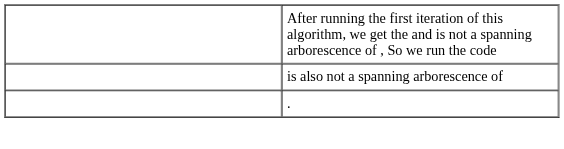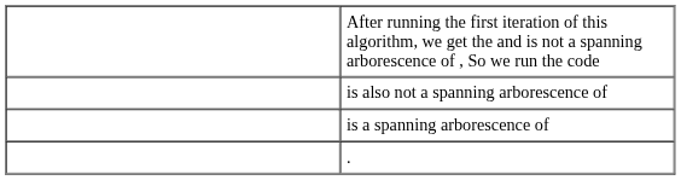+ row: is a spanning arborescence of
